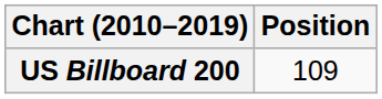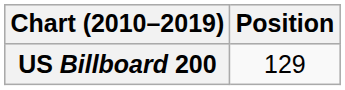US Billboard 200 | Position: 109 -> 129
